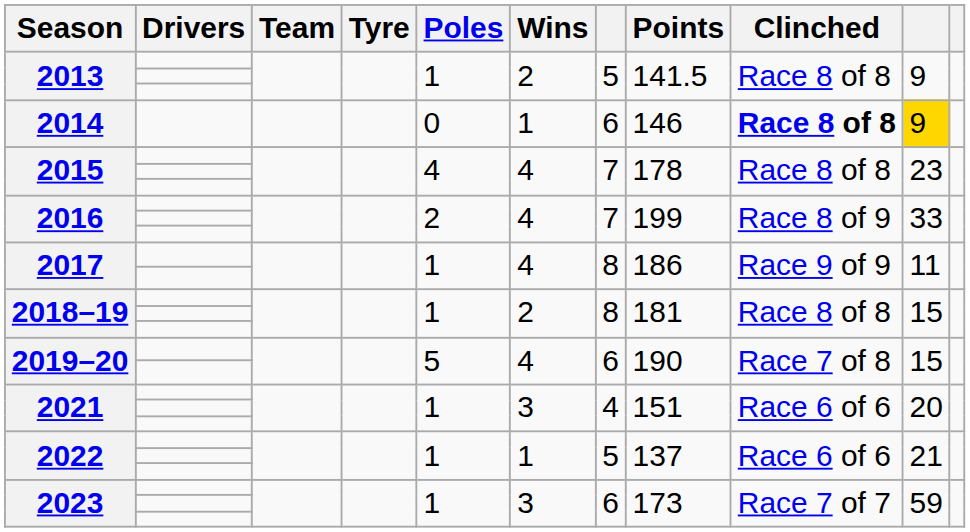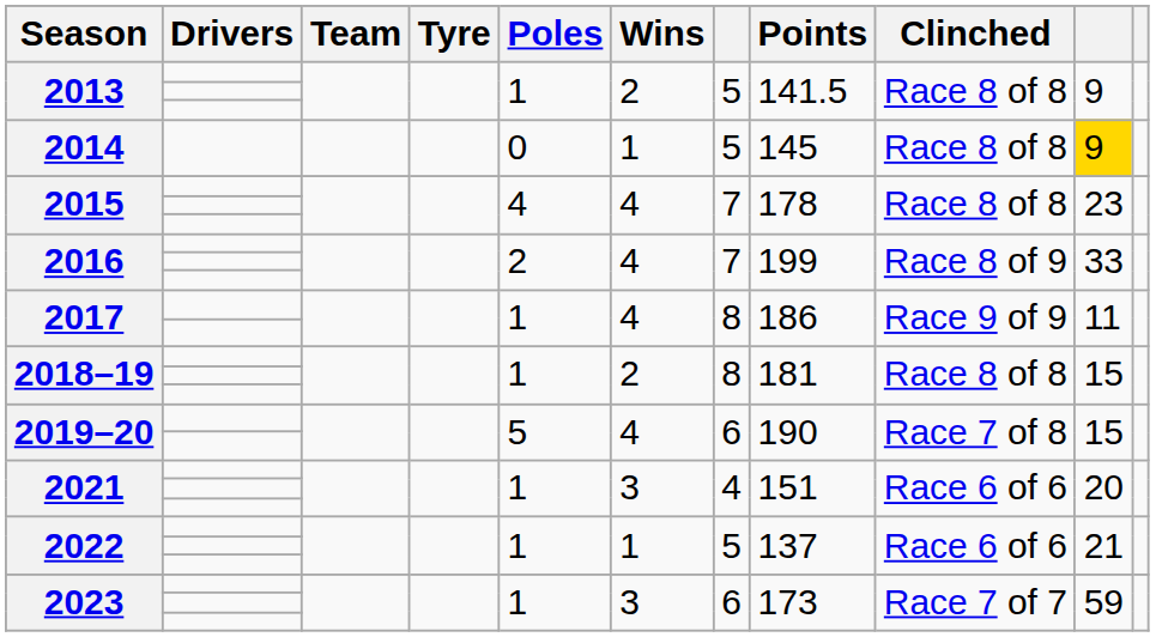2014 | column 7: 6 -> 5
2014 | Points: 146 -> 145
2014 | Clinched: bold -> normal
